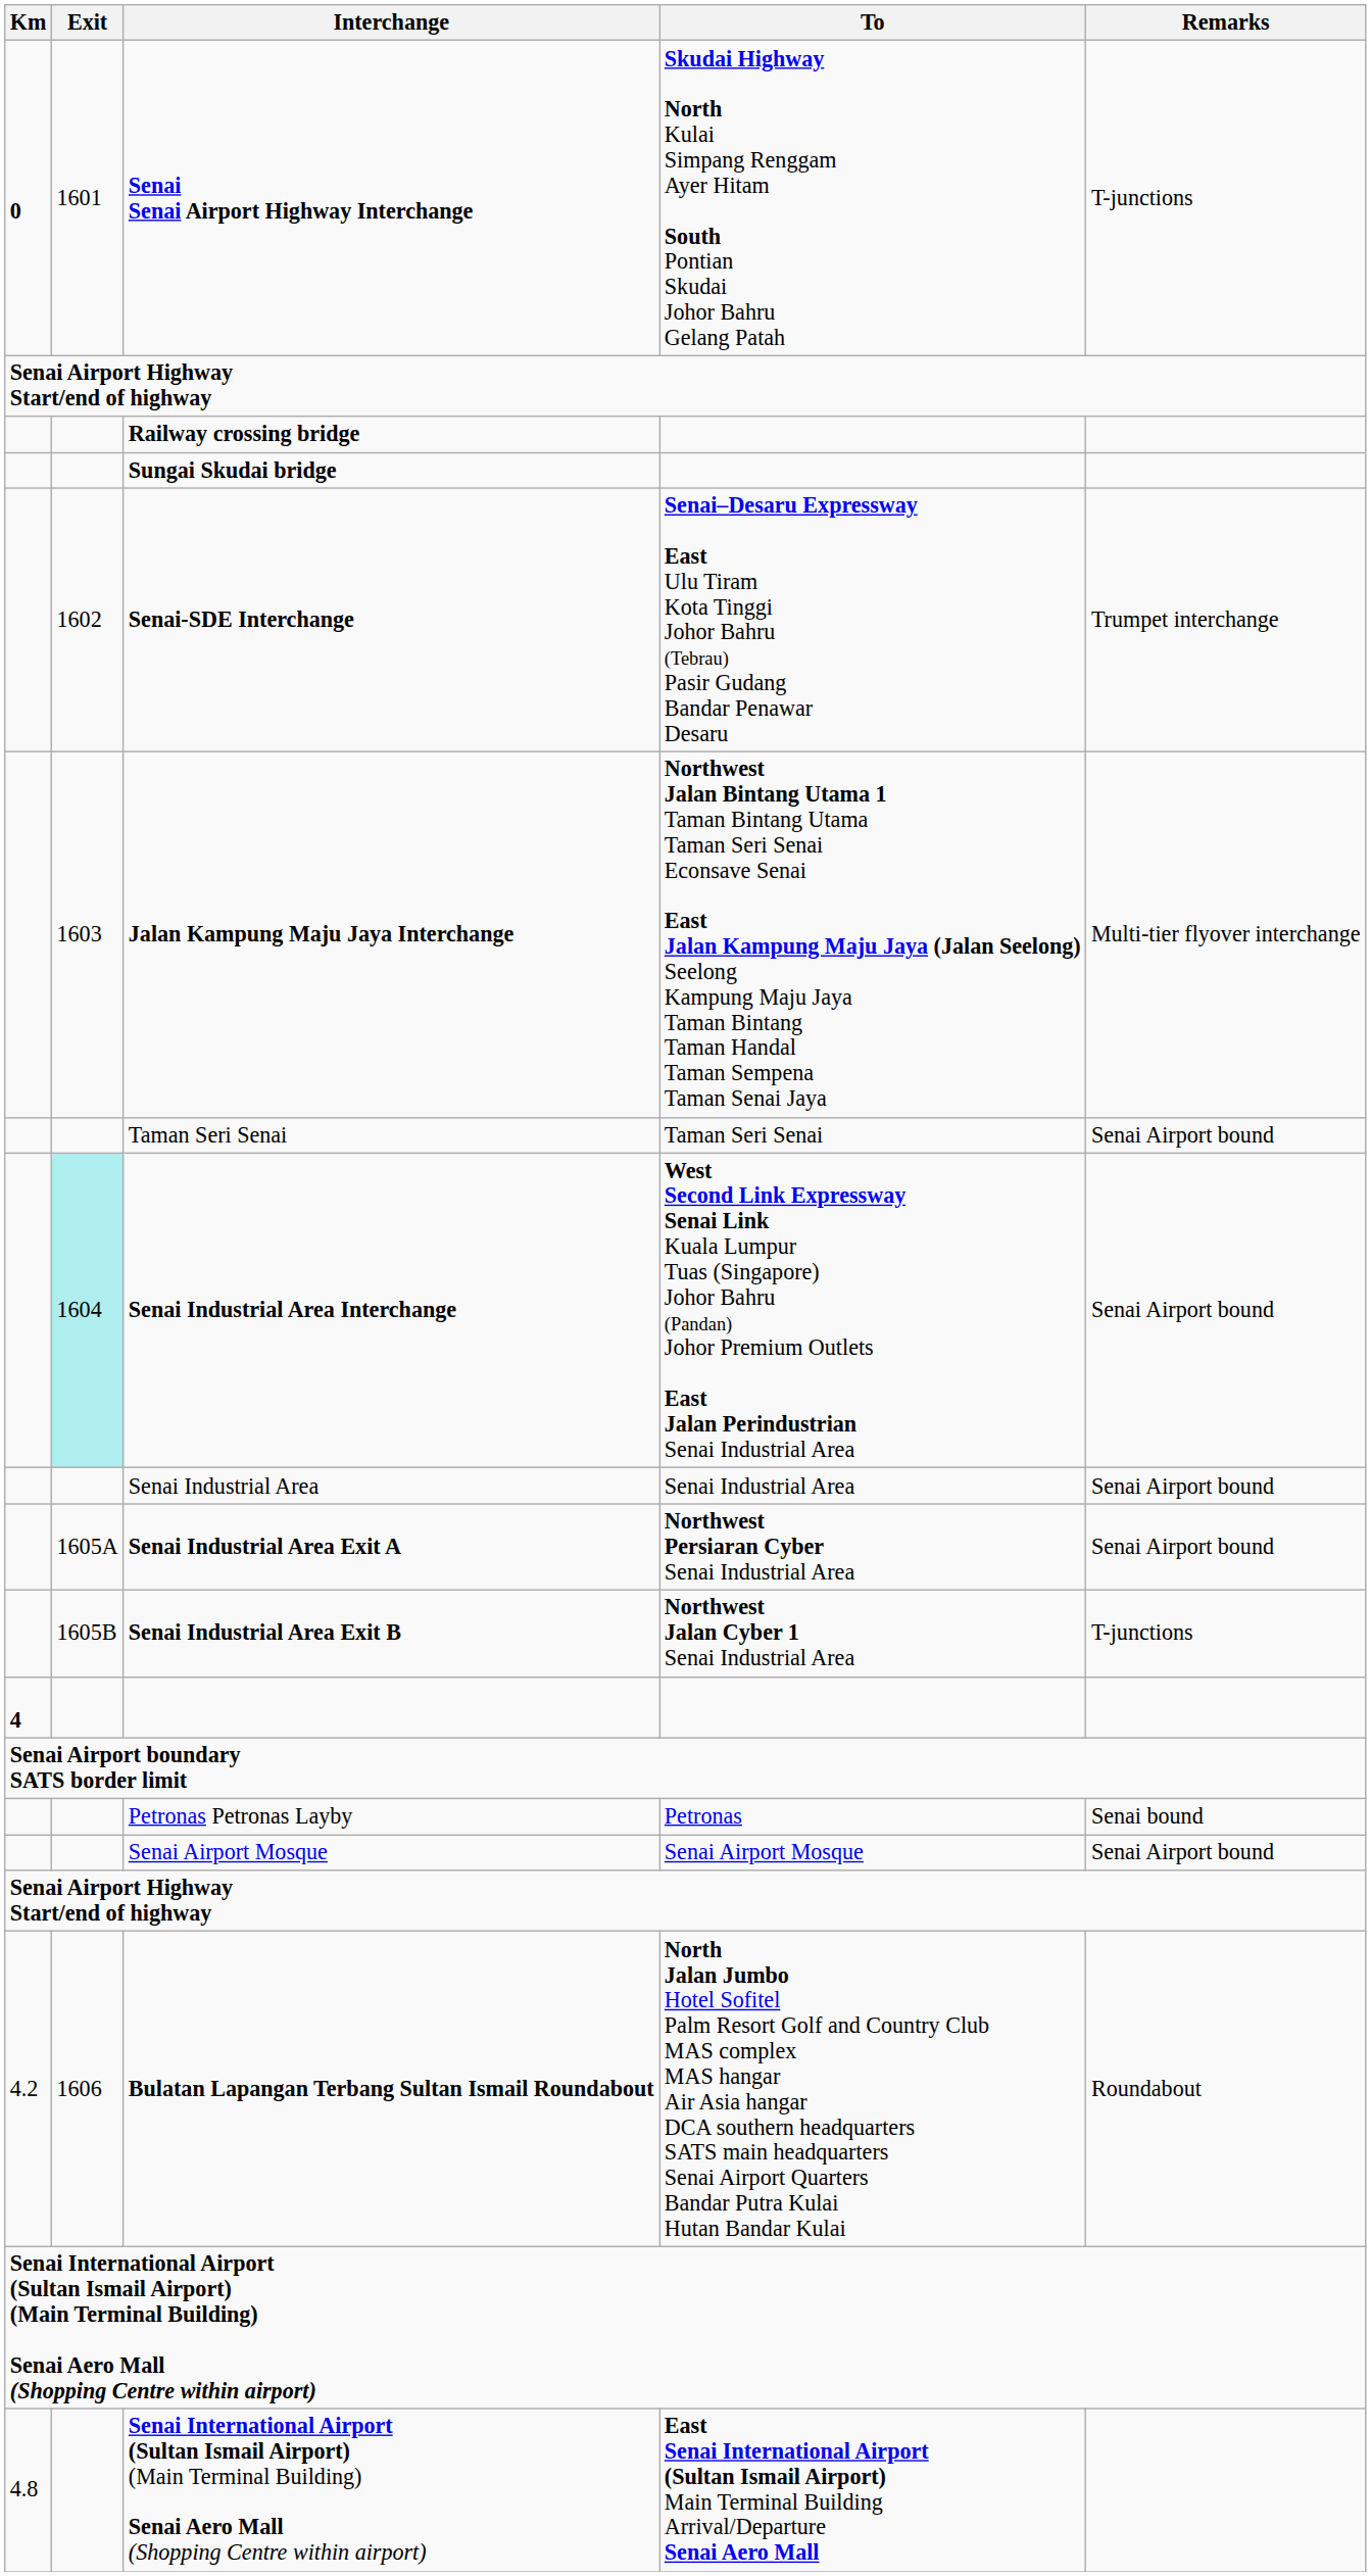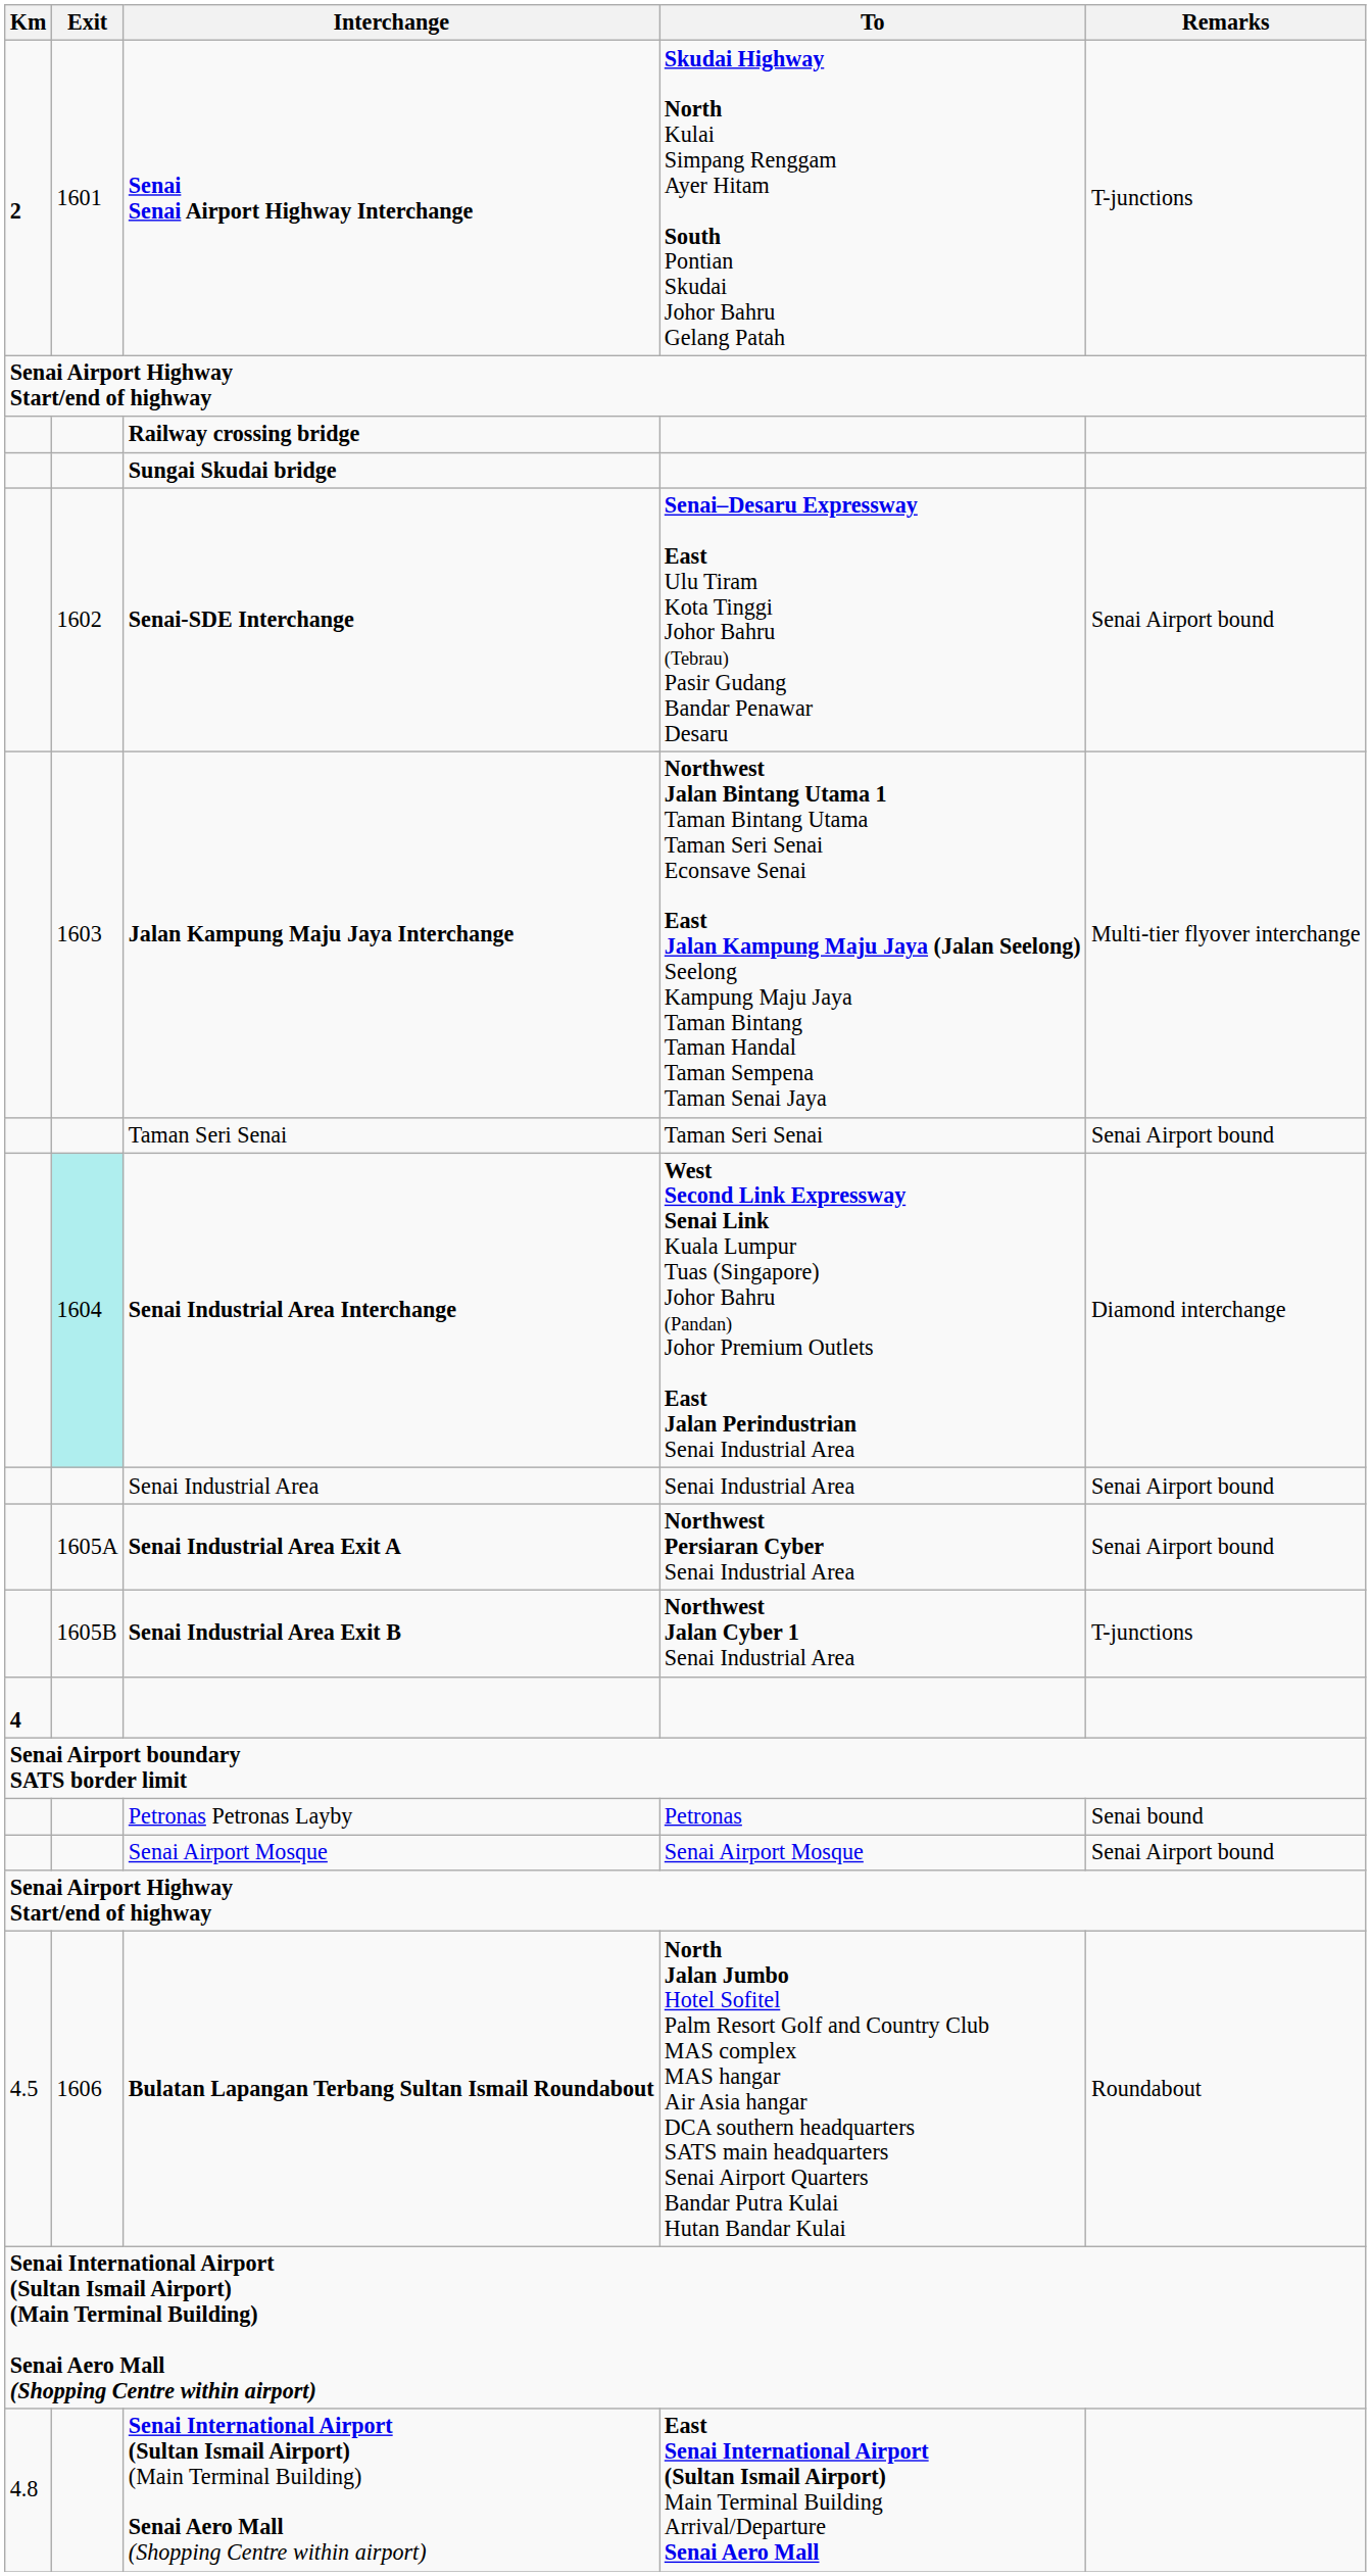Senai Senai Airport Highway Interchange | Km: 0 -> 2
Senai-SDE Interchange | Remarks: Trumpet interchange -> Senai Airport bound
Senai Industrial Area Interchange | Remarks: Senai Airport bound -> Diamond interchange
Bulatan Lapangan Terbang Sultan Ismail Roundabout | Km: 4.2 -> 4.5
